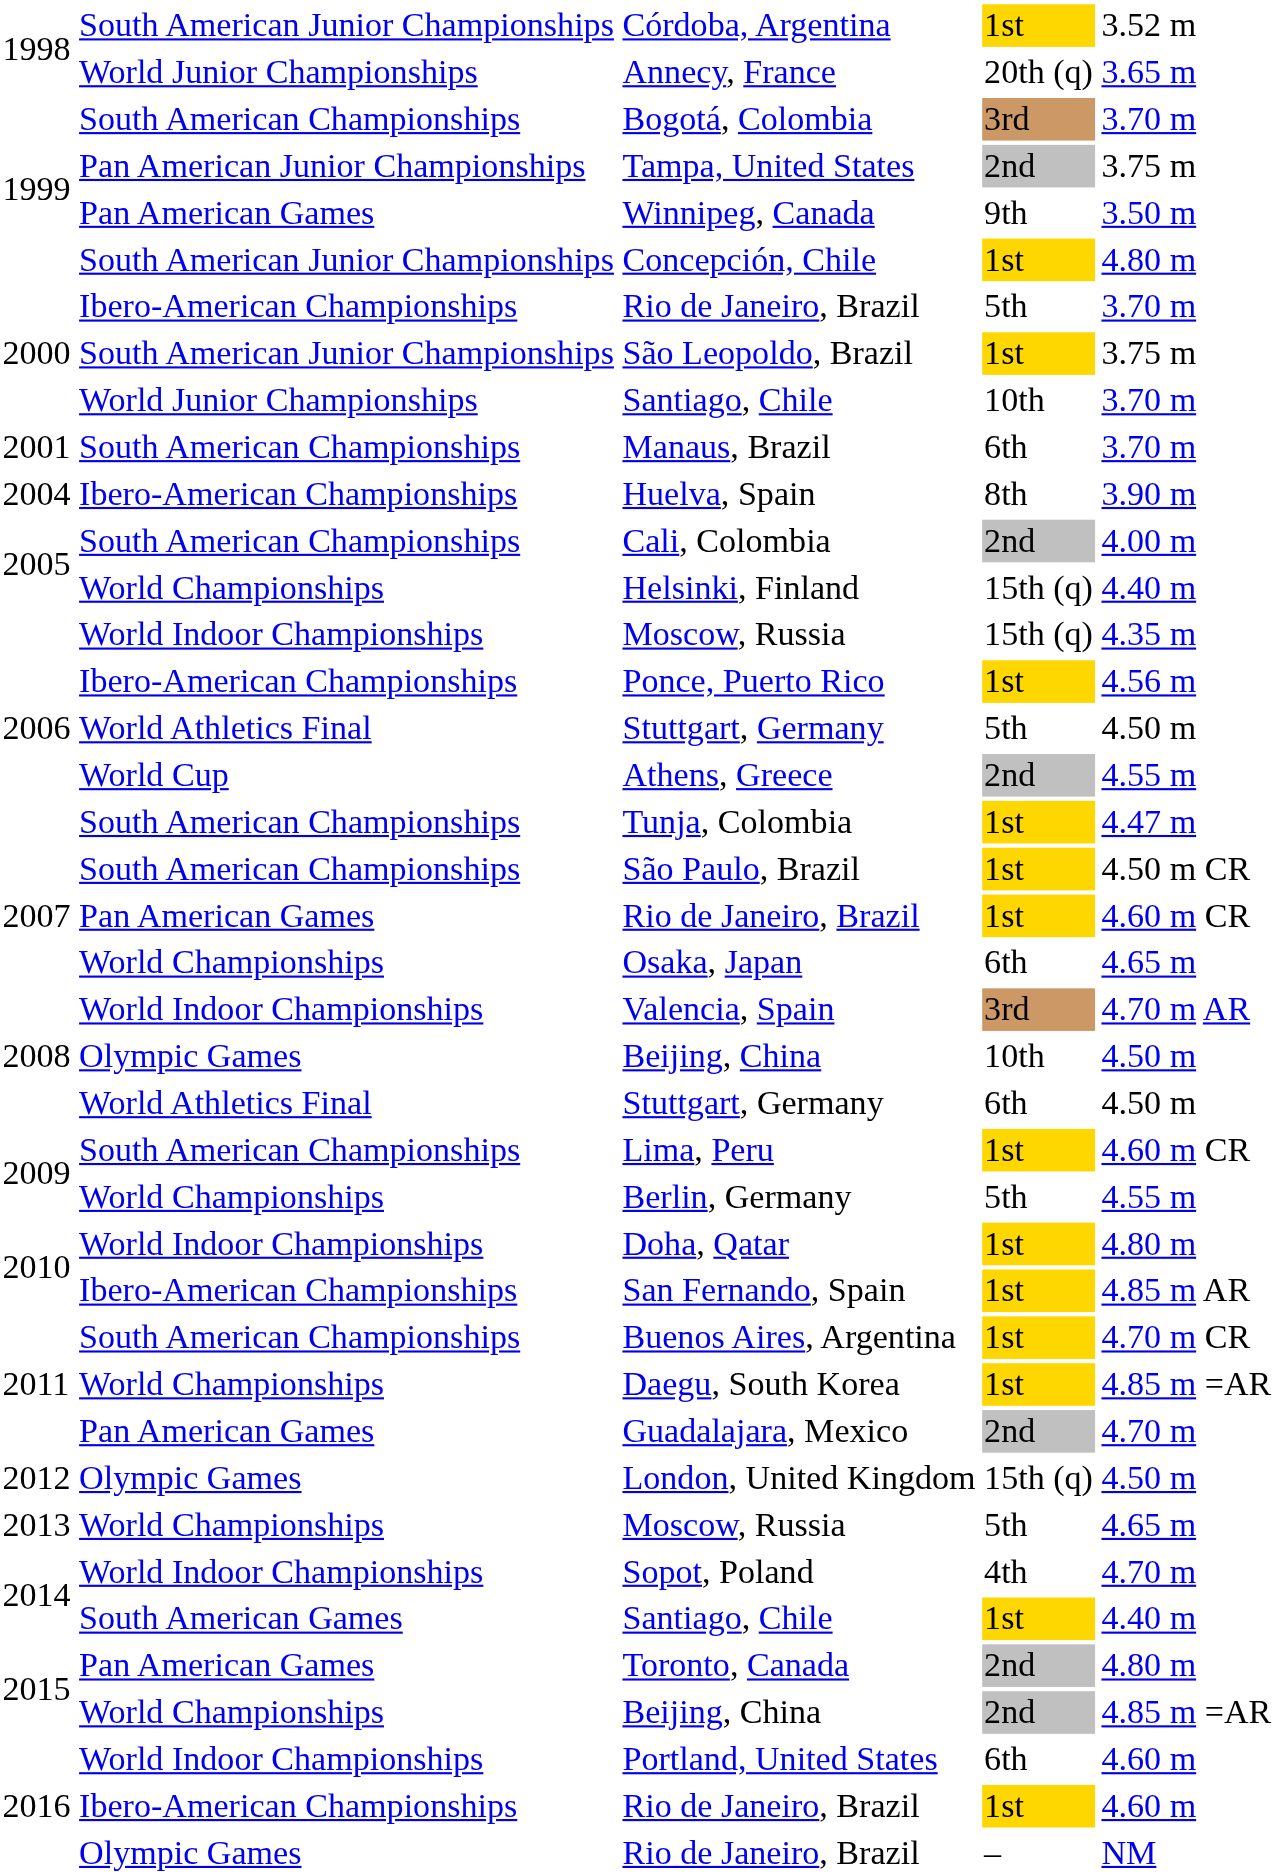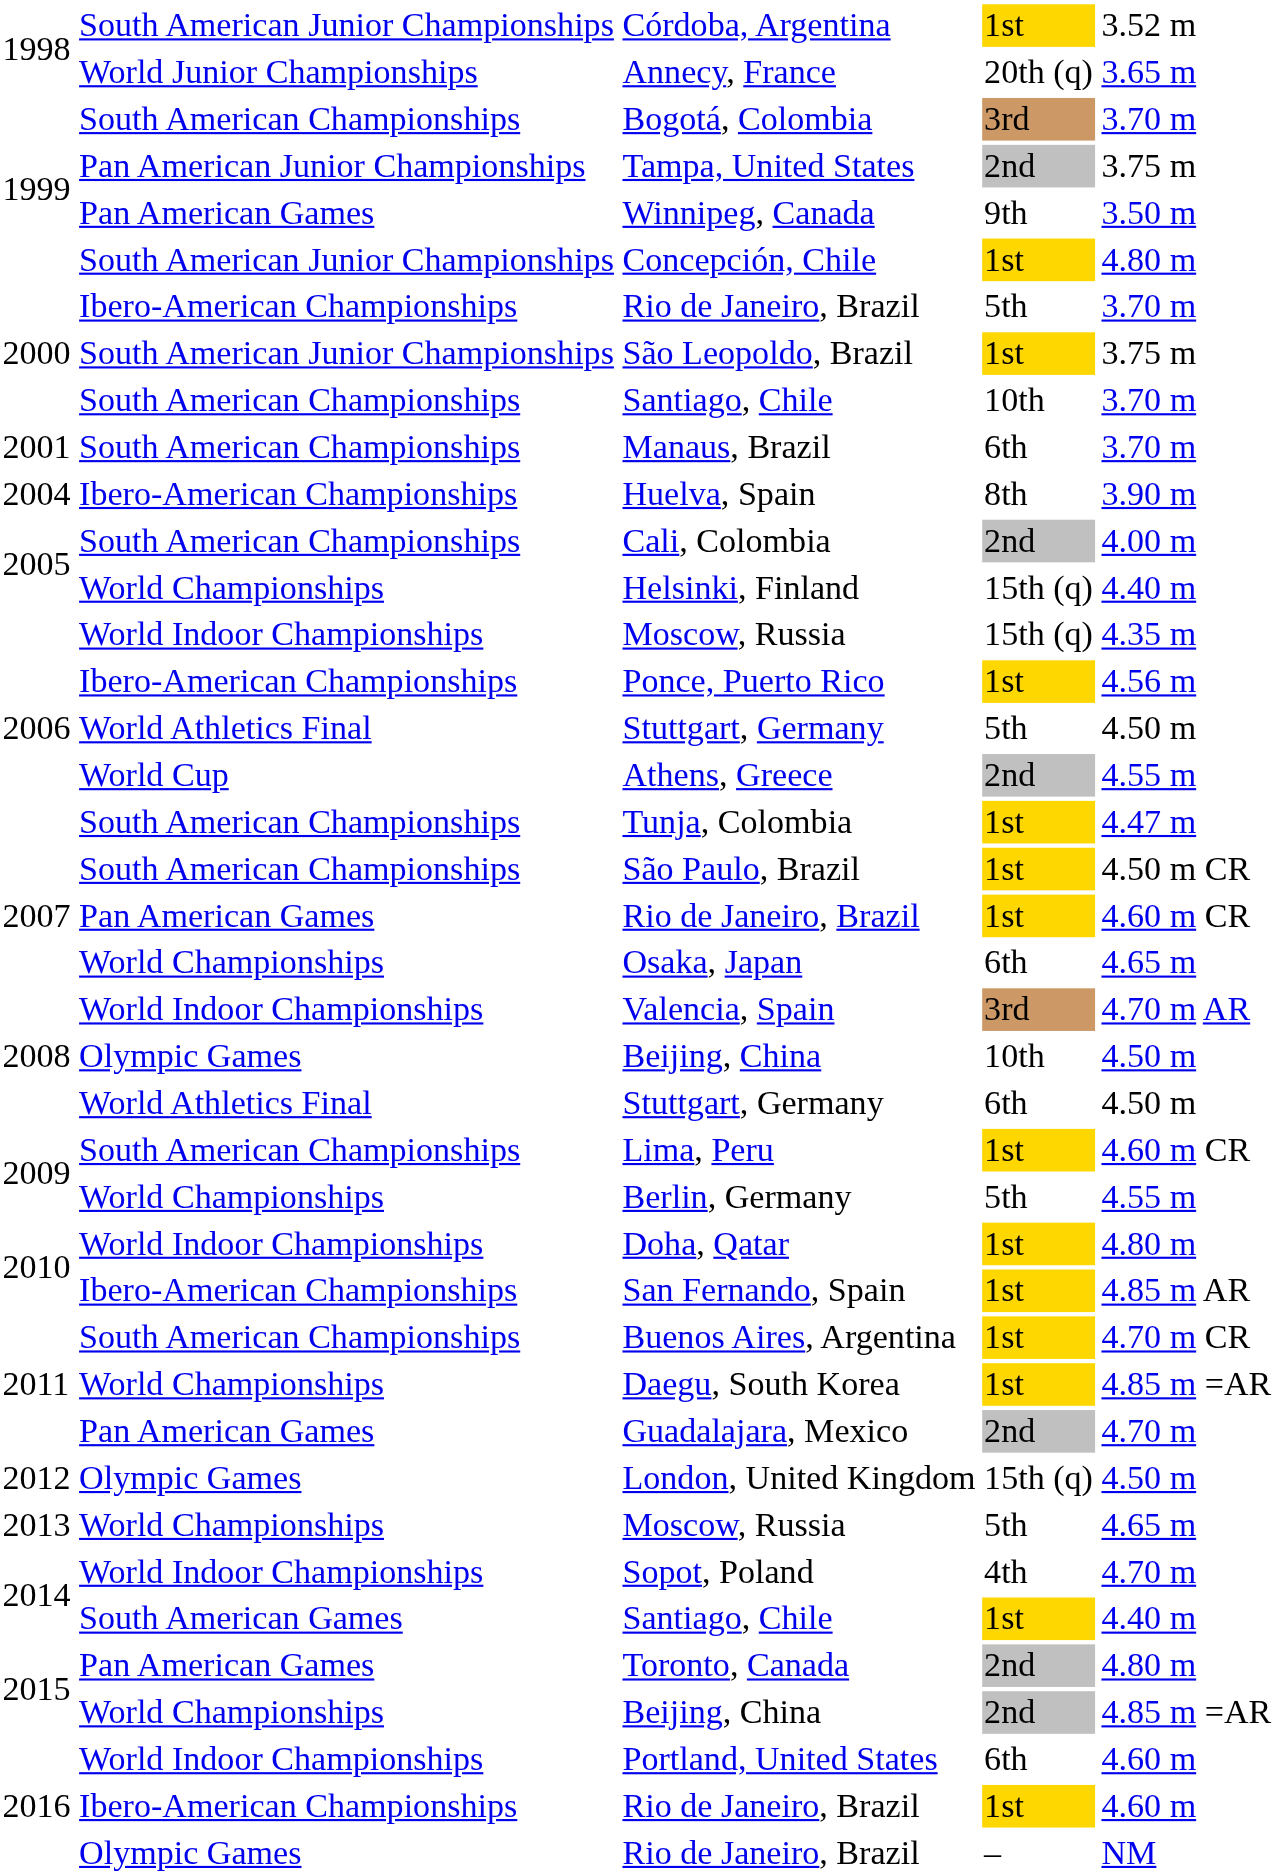2000 / Santiago, Chile | column 2: World Junior Championships -> South American Championships
